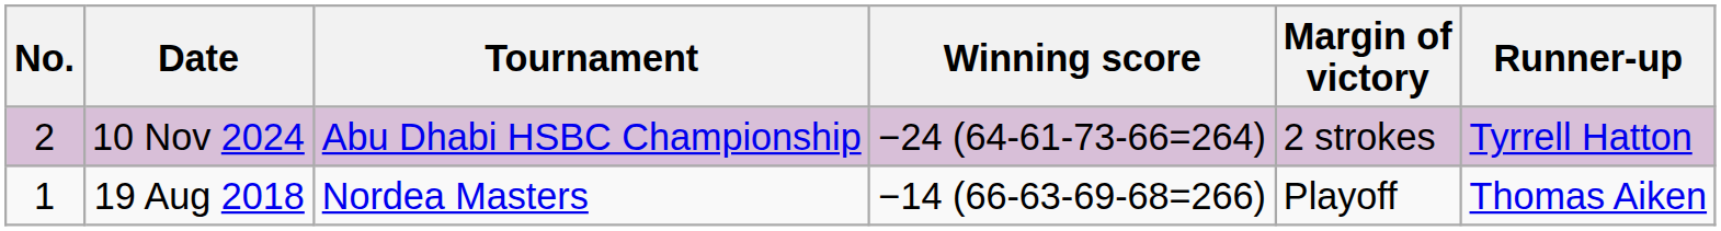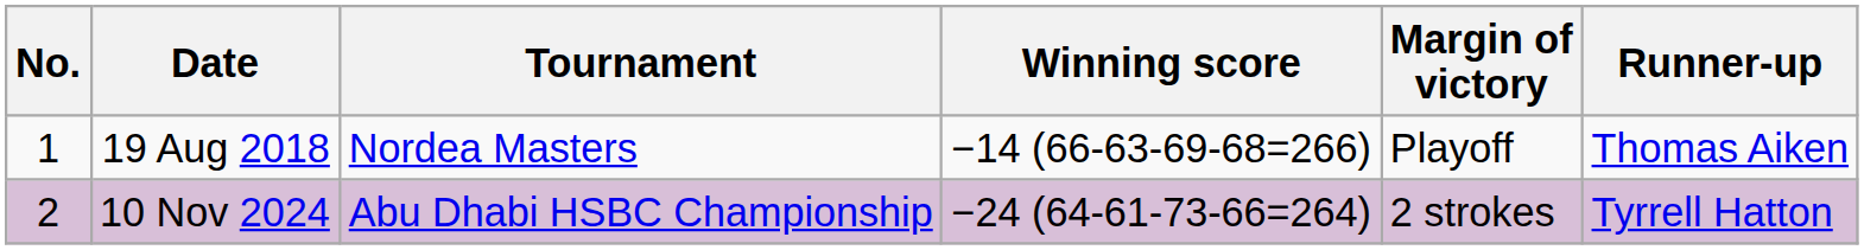rows swapped: 19 Aug 2018 <-> 10 Nov 2024
